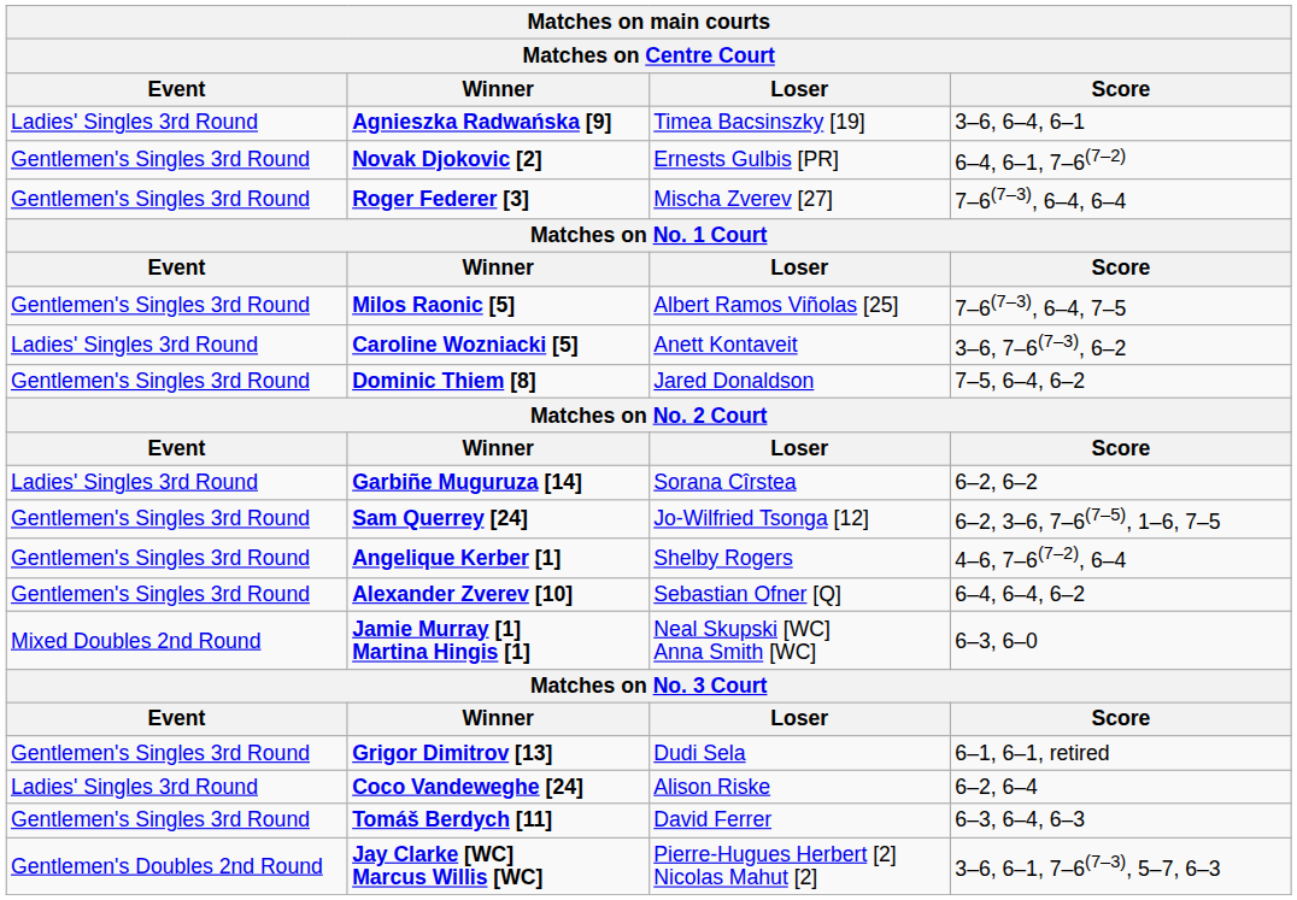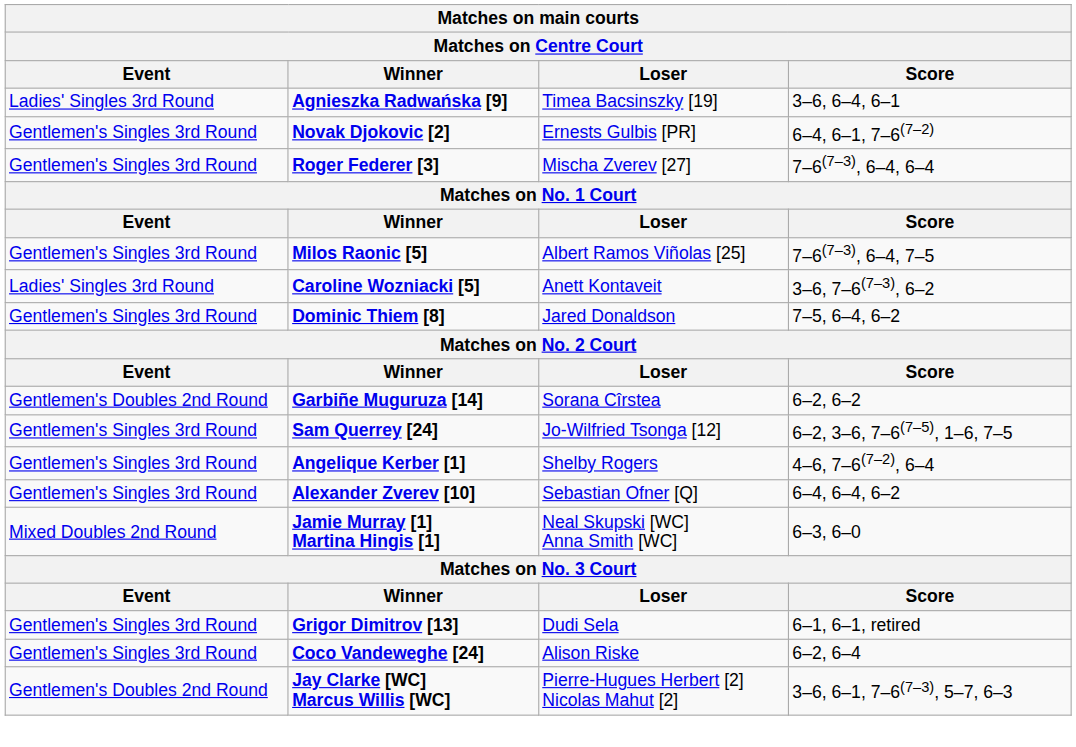Garbiñe Muguruza [14] | Event: Ladies' Singles 3rd Round -> Gentlemen's Doubles 2nd Round
Coco Vandeweghe [24] | Event: Ladies' Singles 3rd Round -> Gentlemen's Singles 3rd Round
- row: Gentlemen's Singles 3rd Round | Tomáš Berdych [11] | David Ferrer | 6–3, 6–4, 6–3
